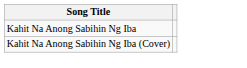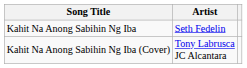+ column: Artist | Seth Fedelin | Tony Labrusca JC Alcantara
